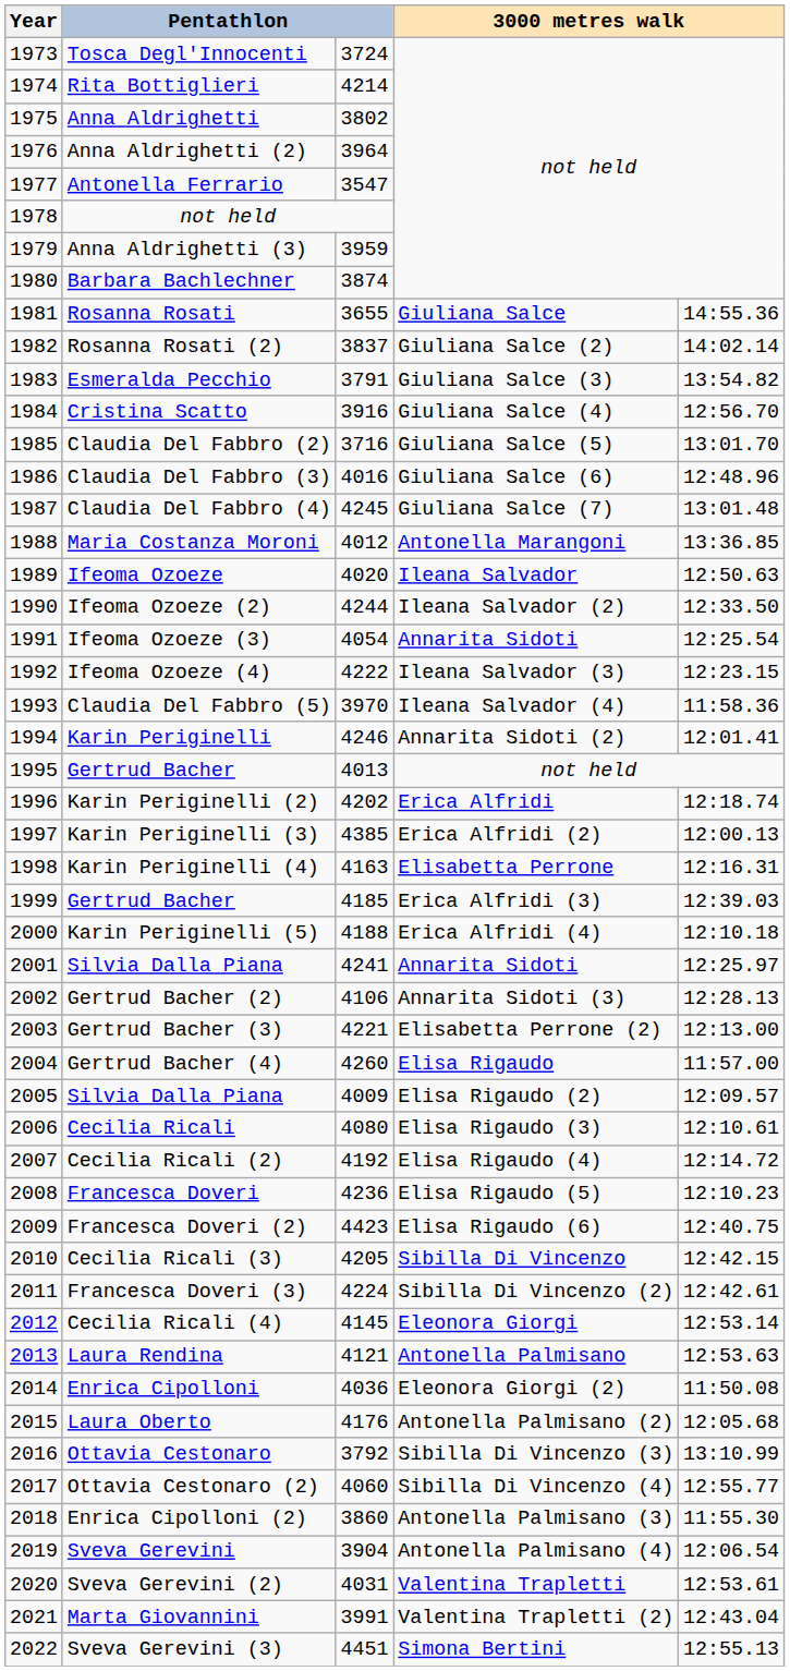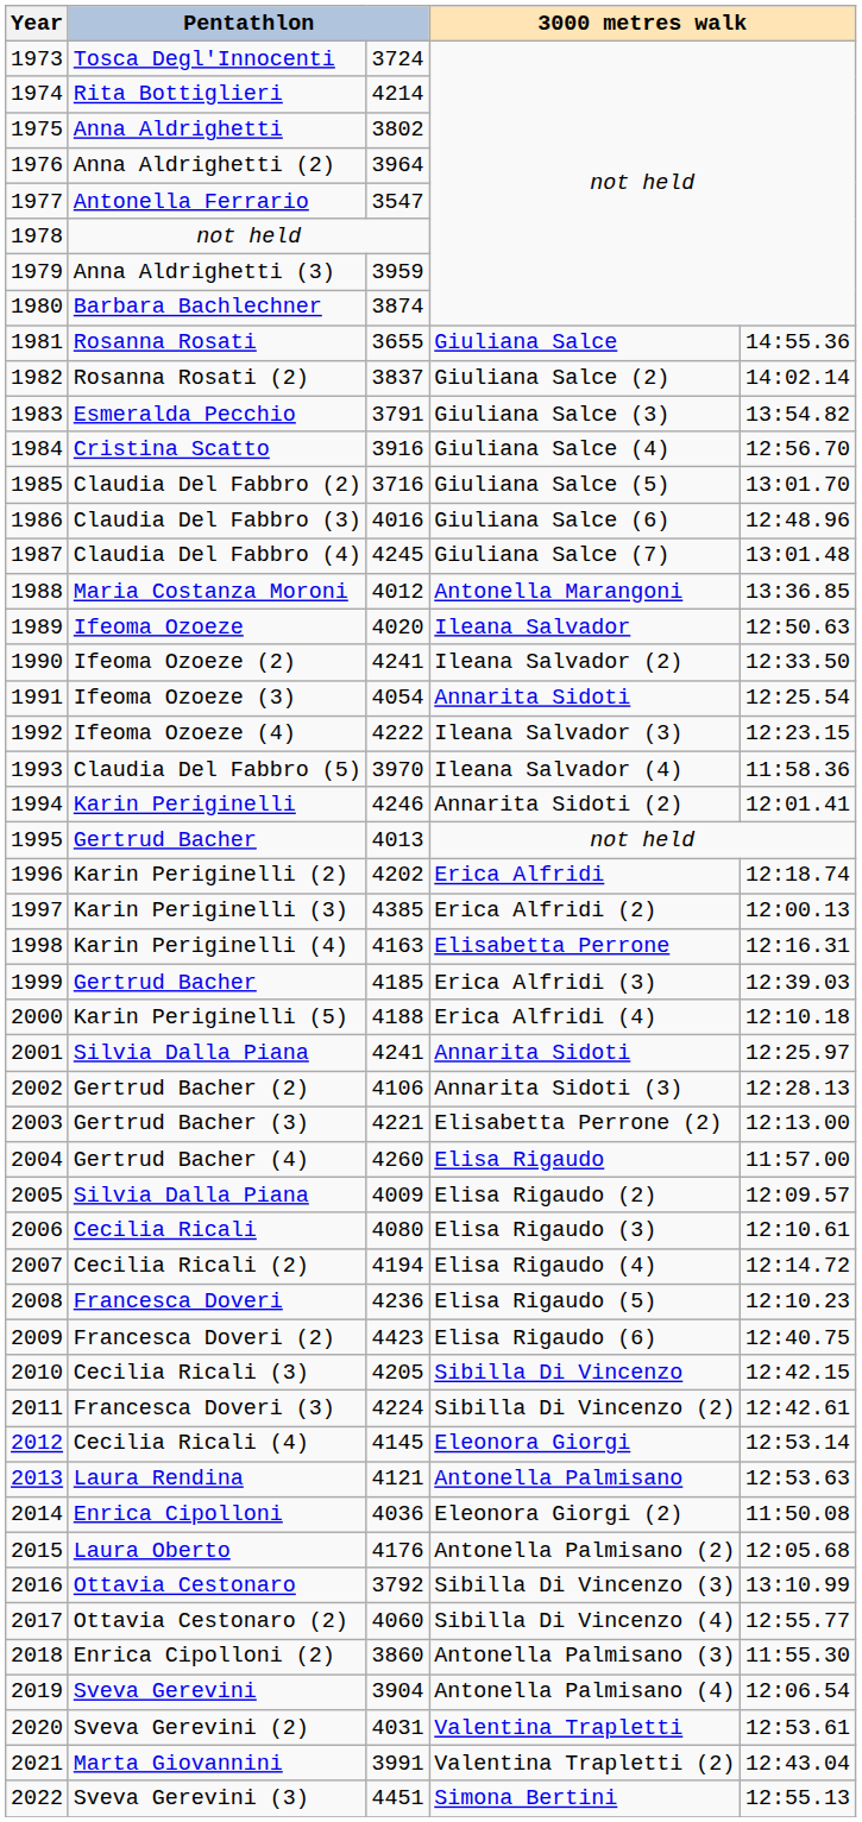Ifeoma Ozoeze (2) | column 3: 4244 -> 4241
Cecilia Ricali (2) | column 3: 4192 -> 4194
